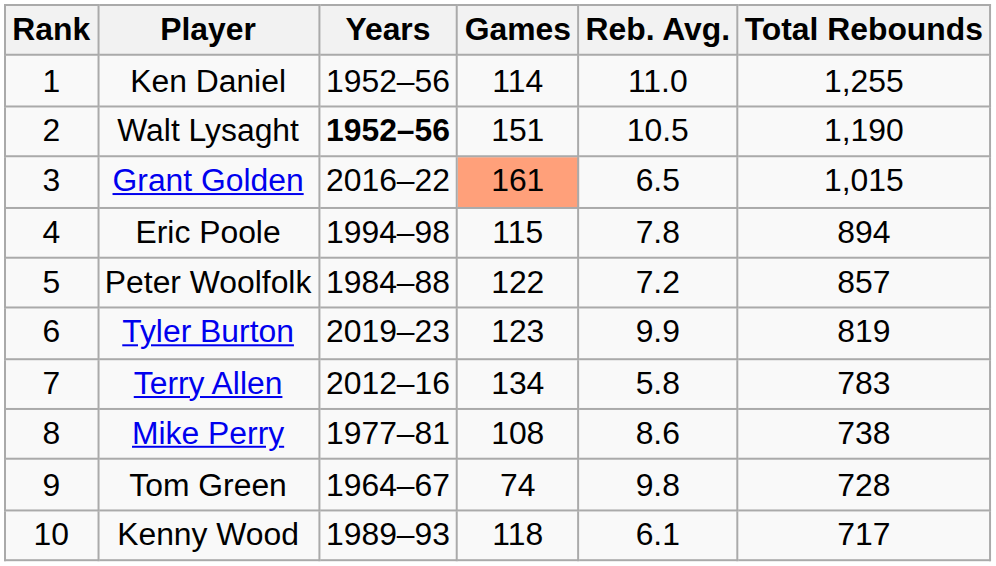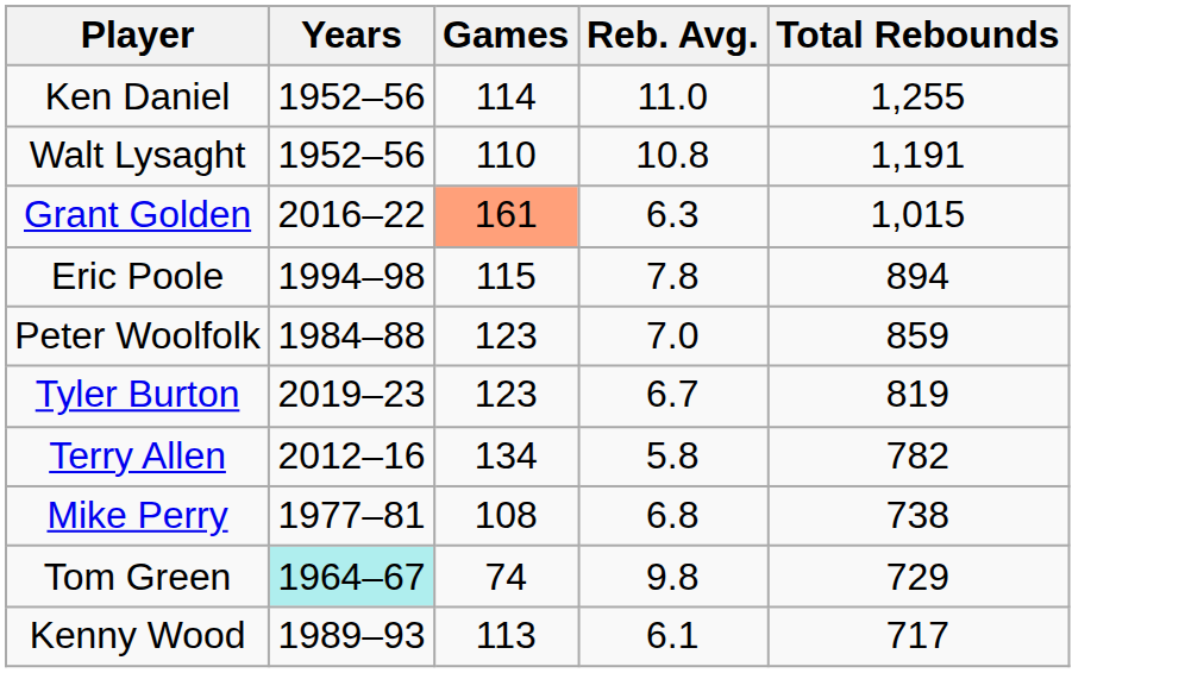- column: Rank | 1 | 2 | 3 | 4 | 5 | 6 | 7 | 8 | 9 | 10
Walt Lysaght | Years: bold -> normal
Walt Lysaght | Games: 151 -> 110
Walt Lysaght | Reb. Avg.: 10.5 -> 10.8
Walt Lysaght | Total Rebounds: 1,190 -> 1,191
Grant Golden | Reb. Avg.: 6.5 -> 6.3
Peter Woolfolk | Games: 122 -> 123
Peter Woolfolk | Reb. Avg.: 7.2 -> 7.0
Peter Woolfolk | Total Rebounds: 857 -> 859
Tyler Burton | Reb. Avg.: 9.9 -> 6.7
Terry Allen | Total Rebounds: 783 -> 782
Mike Perry | Reb. Avg.: 8.6 -> 6.8
Tom Green | Years: no background -> paleturquoise background
Tom Green | Total Rebounds: 728 -> 729
Kenny Wood | Games: 118 -> 113
